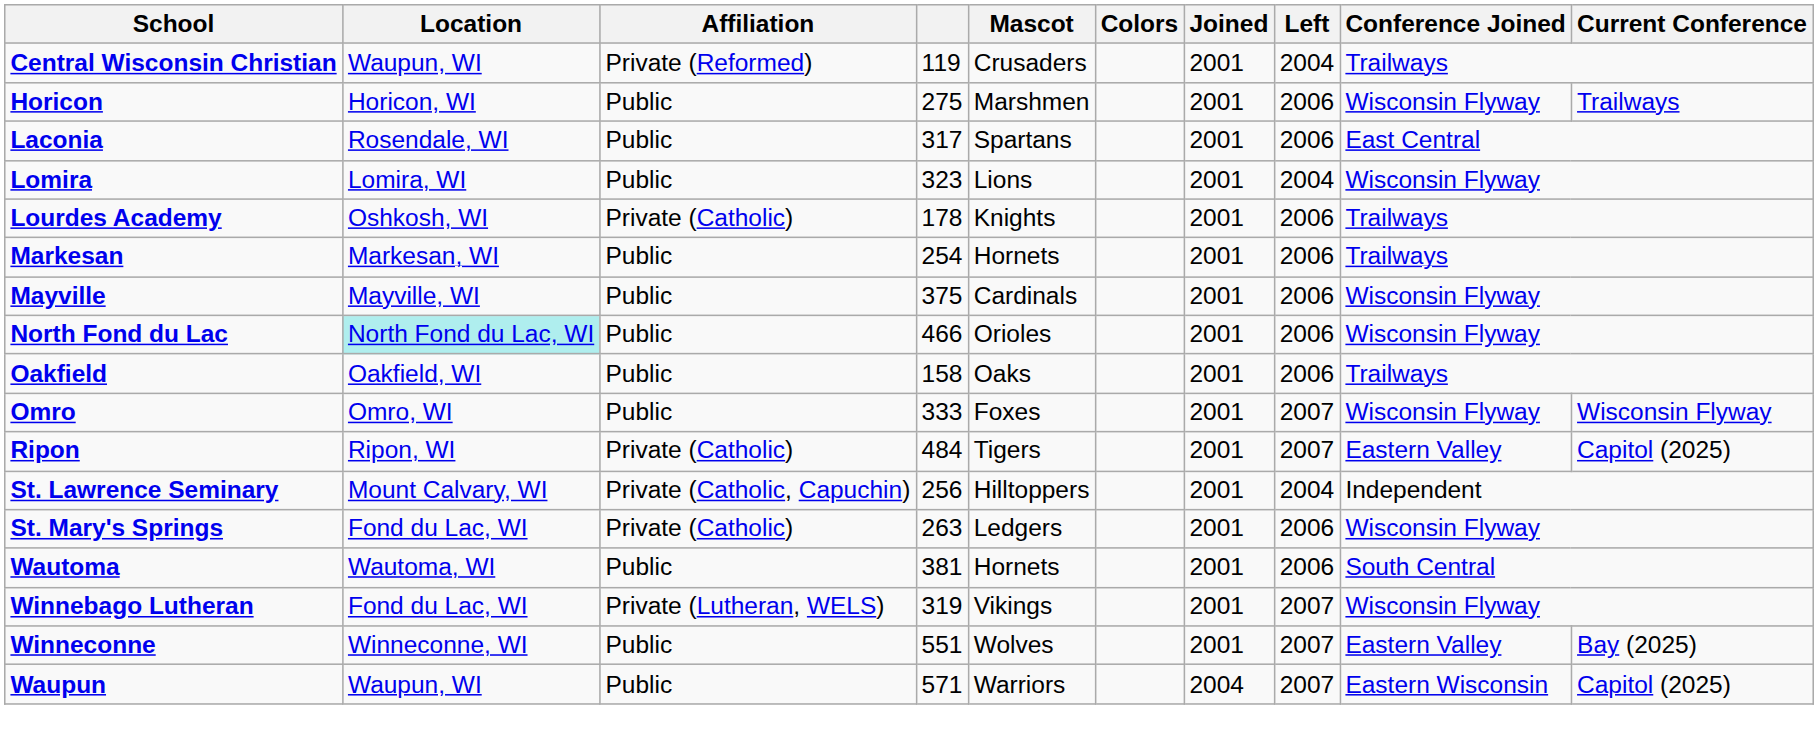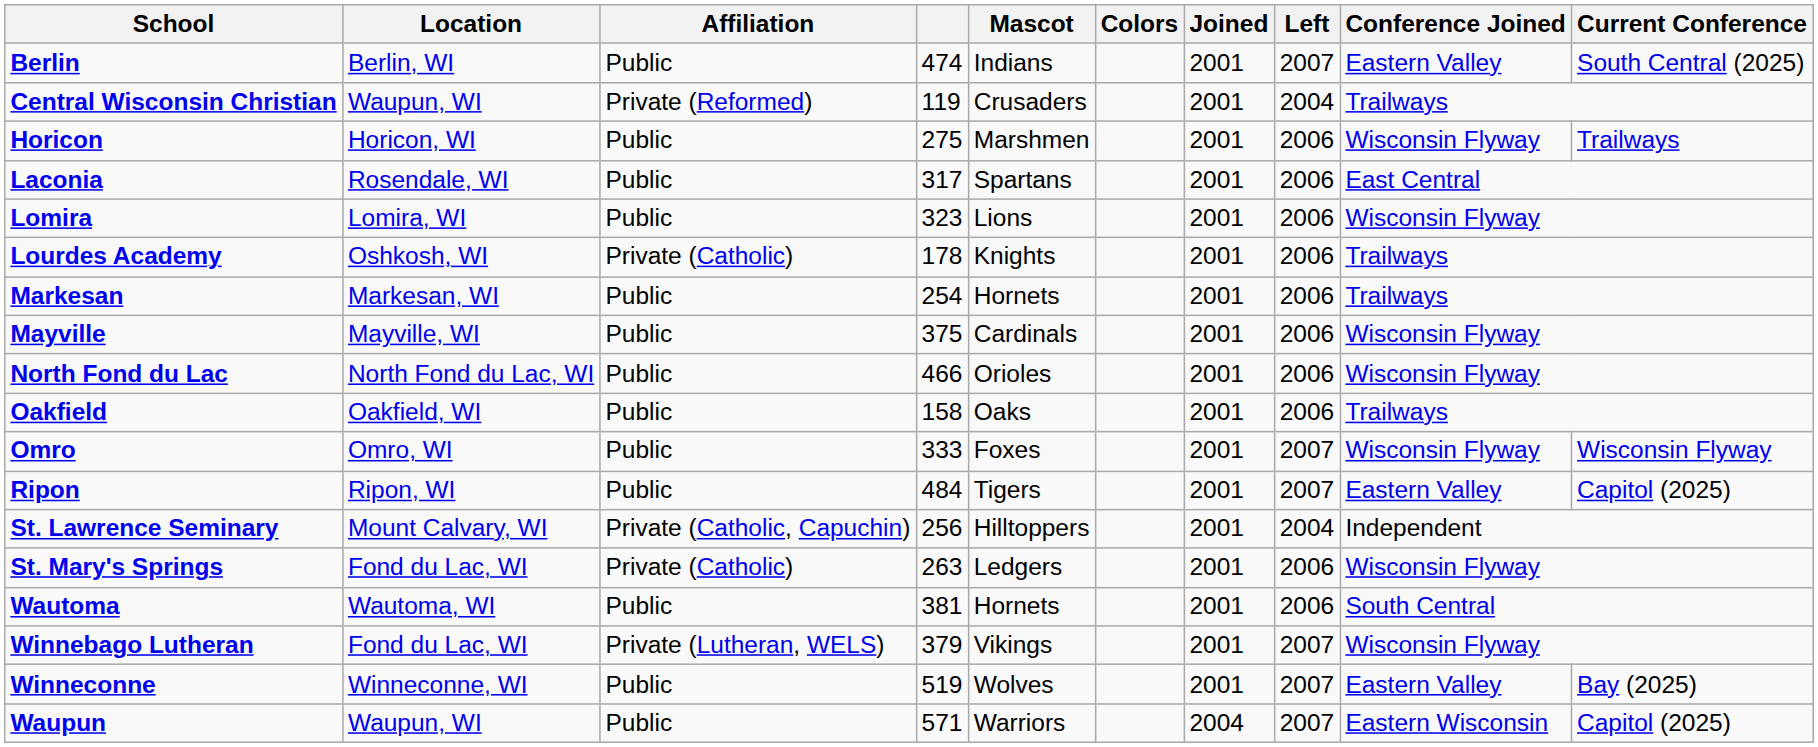+ row: Berlin | Berlin, WI | Public | 474 | Indians | 2001 | 2007 | Eastern Valley | South Central (2025)
Lomira | Left: 2004 -> 2006
North Fond du Lac | Location: paleturquoise background -> no background
Ripon | Affiliation: Private (Catholic) -> Public
Winnebago Lutheran | column 4: 319 -> 379
Winneconne | column 4: 551 -> 519
